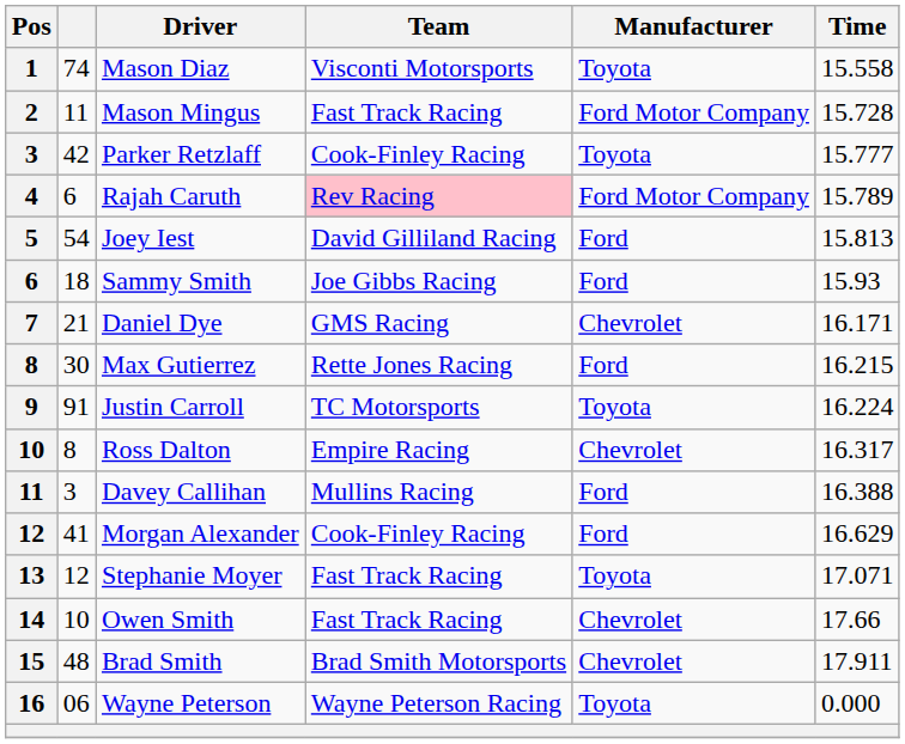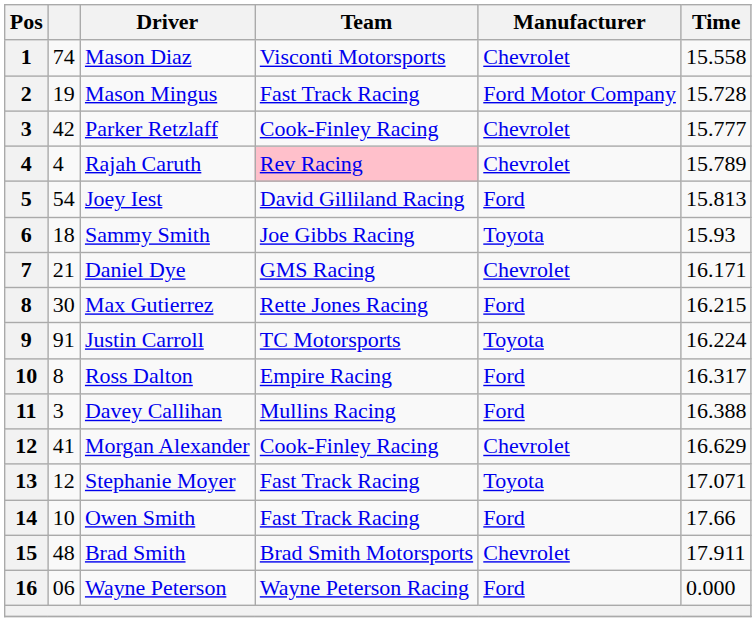Mason Diaz | Manufacturer: Toyota -> Chevrolet
Mason Mingus | column 2: 11 -> 19
Parker Retzlaff | Manufacturer: Toyota -> Chevrolet
Rajah Caruth | column 2: 6 -> 4
Rajah Caruth | Manufacturer: Ford Motor Company -> Chevrolet
Sammy Smith | Manufacturer: Ford -> Toyota
Ross Dalton | Manufacturer: Chevrolet -> Ford
Morgan Alexander | Manufacturer: Ford -> Chevrolet
Owen Smith | Manufacturer: Chevrolet -> Ford
Wayne Peterson | Manufacturer: Toyota -> Ford
